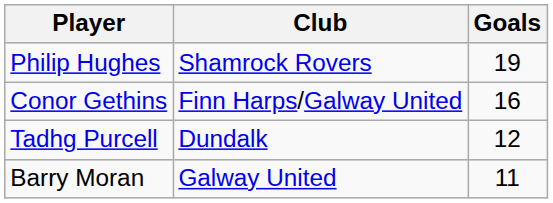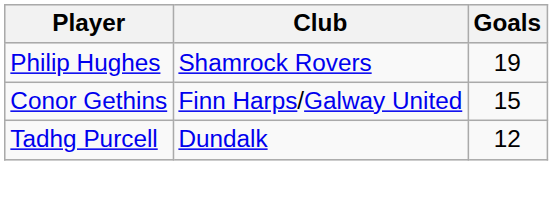Conor Gethins | Goals: 16 -> 15
- row: Barry Moran | Galway United | 11
